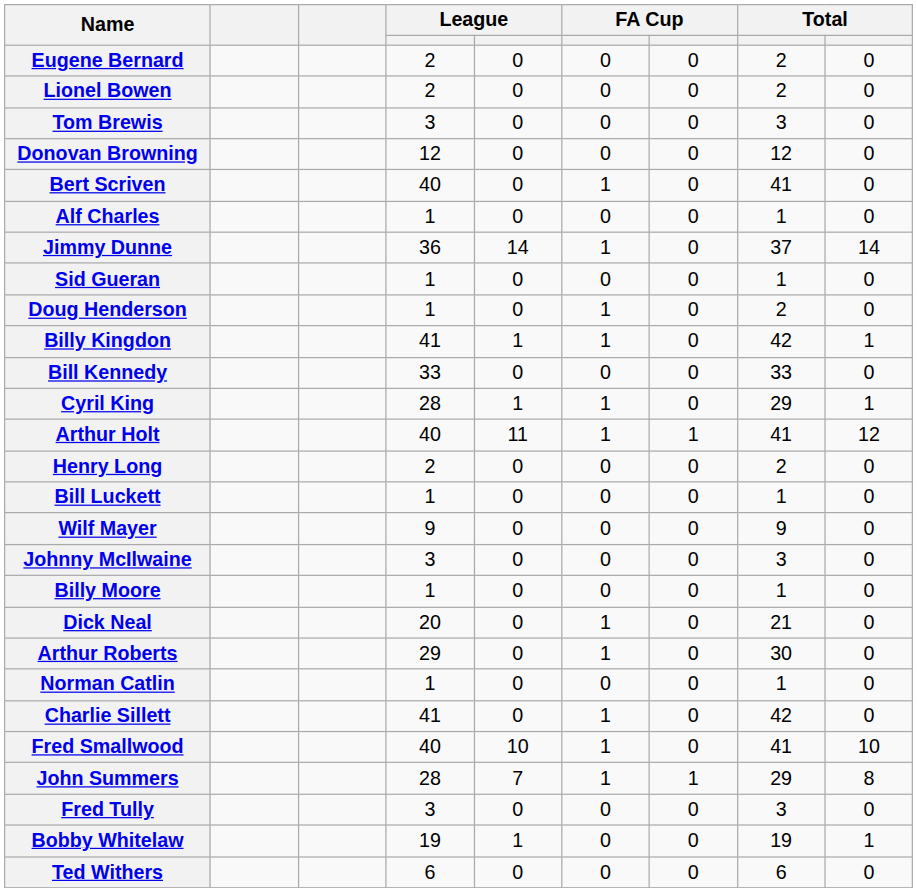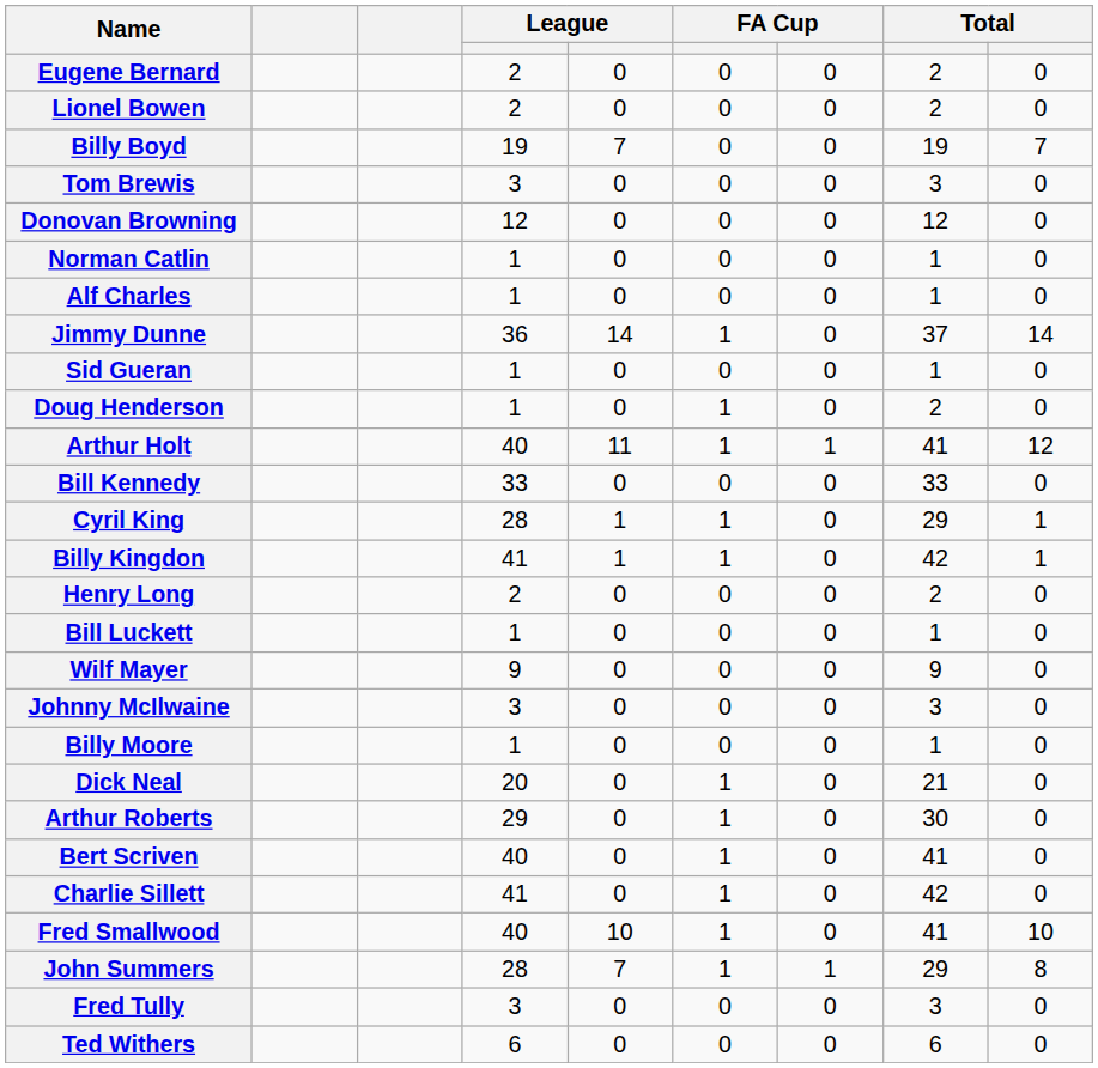+ row: Billy Boyd | 19 | 7 | 0 | 0 | 19 | 7
rows swapped: Norman Catlin <-> Bert Scriven
rows swapped: Arthur Holt <-> Billy Kingdon
- row: Bobby Whitelaw | 19 | 1 | 0 | 0 | 19 | 1
